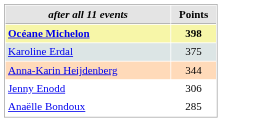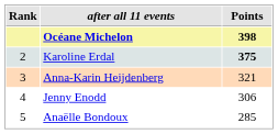+ column: Rank | 2 | 3 | 4 | 5
Karoline Erdal | Points: normal -> bold
Anna-Karin Heijdenberg | Points: 344 -> 321
